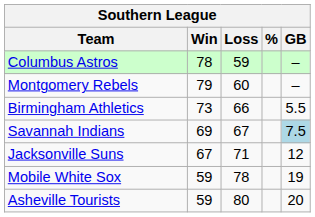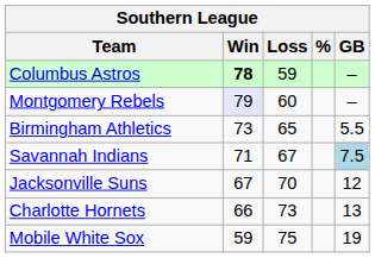Columbus Astros | Win: normal -> bold
Montgomery Rebels | Win: no background -> lavender background
Birmingham Athletics | Loss: 66 -> 65
Savannah Indians | Win: 69 -> 71
Jacksonville Suns | Loss: 71 -> 70
+ row: Charlotte Hornets | 66 | 73 | 13
Mobile White Sox | Loss: 78 -> 75
- row: Asheville Tourists | 59 | 80 | 20
